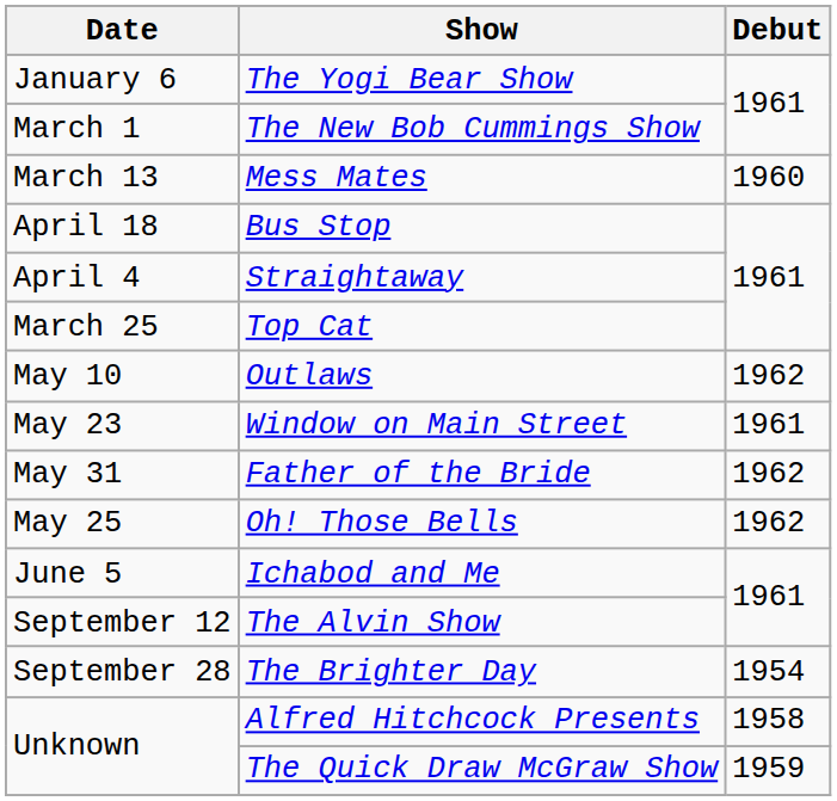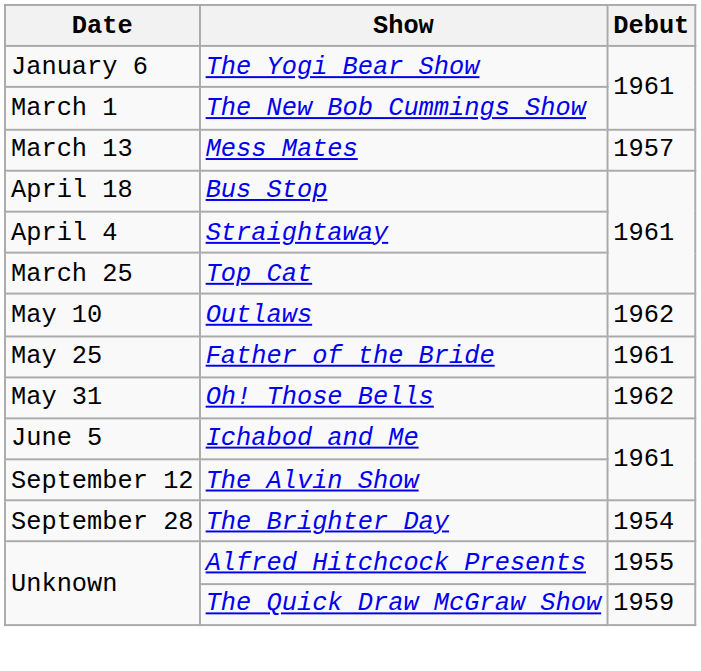Mess Mates | Debut: 1960 -> 1957
- row: May 23 | Window on Main Street | 1961
Father of the Bride | Date: May 31 -> May 25
Father of the Bride | Debut: 1962 -> 1961
Oh! Those Bells | Date: May 25 -> May 31
Alfred Hitchcock Presents | Debut: 1958 -> 1955
